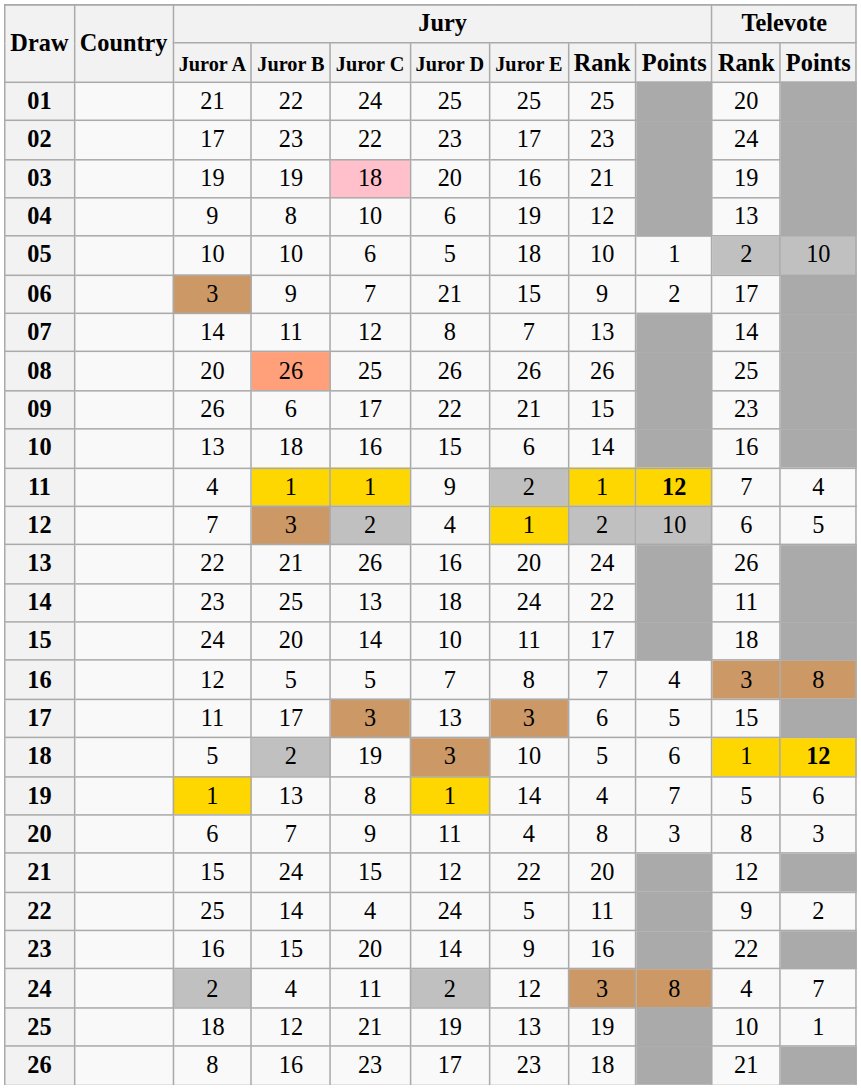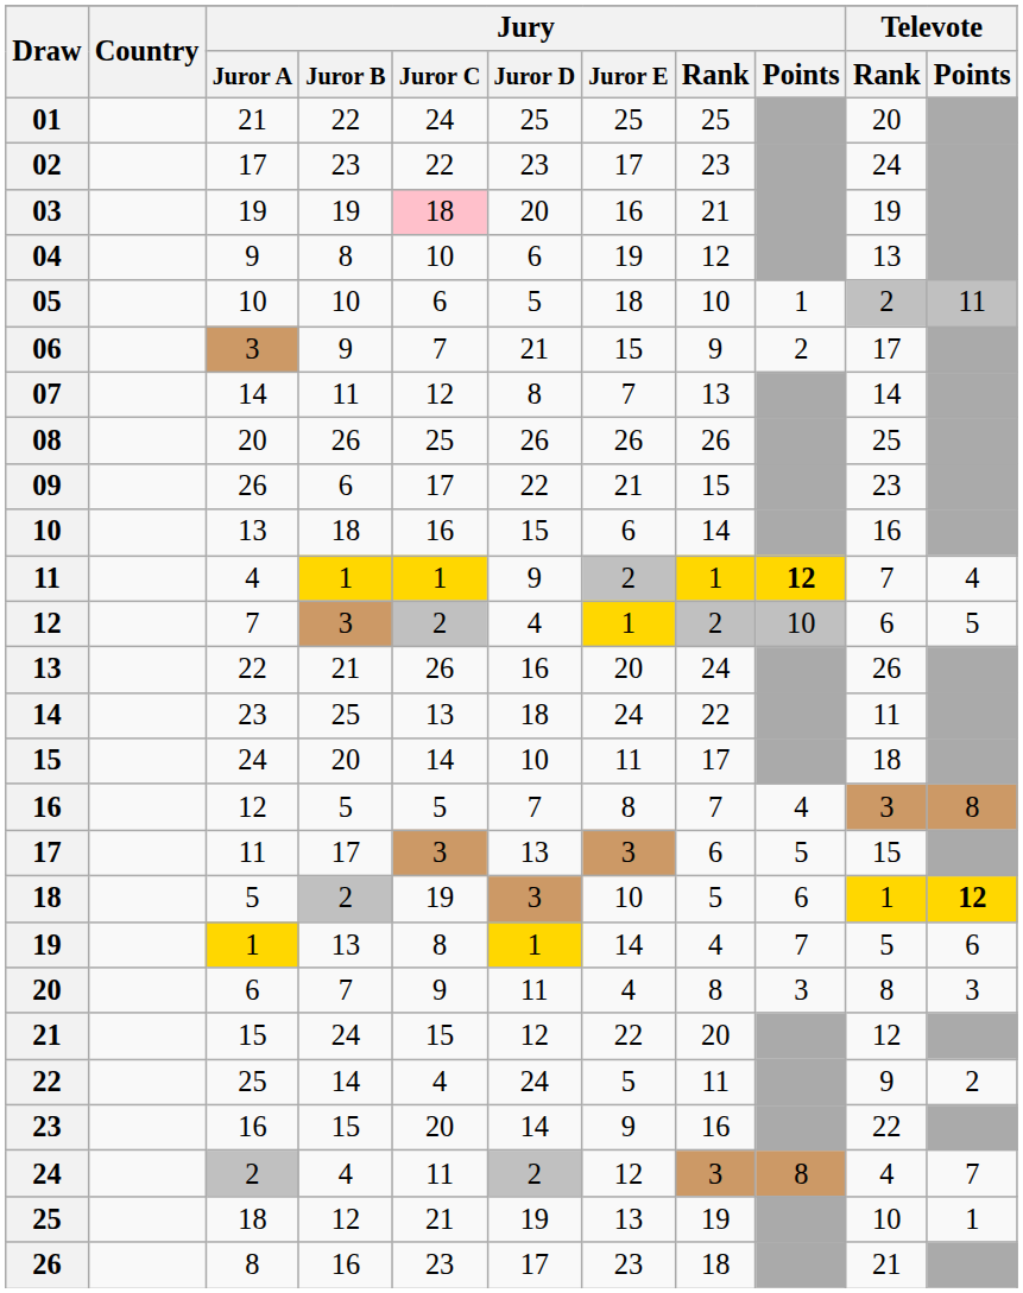05 | Televote / Points: 10 -> 11
08 | Jury / Juror B: lightsalmon background -> no background
